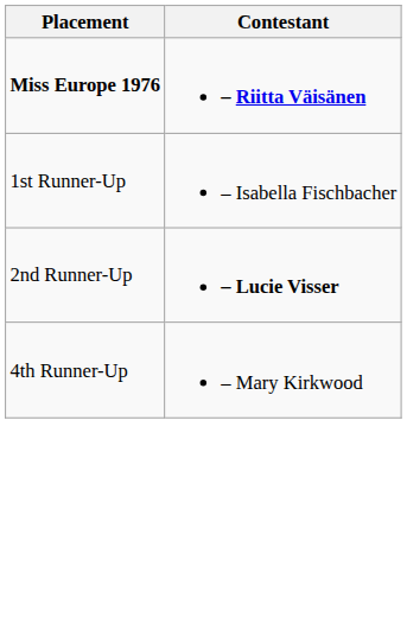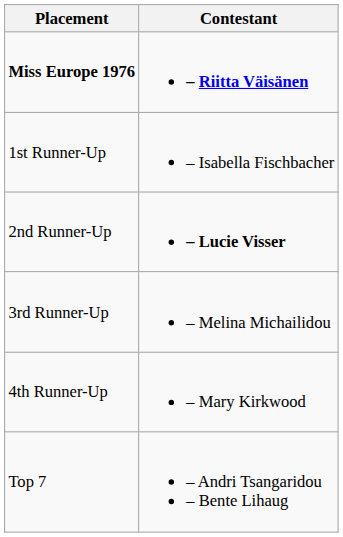+ row: 3rd Runner-Up | – Melina Michailidou
+ row: Top 7 | – Andri Tsangaridou – Bente Lihaug
